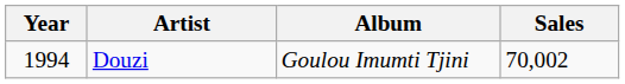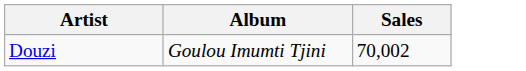- column: Year | 1994
